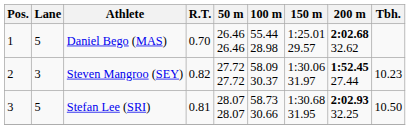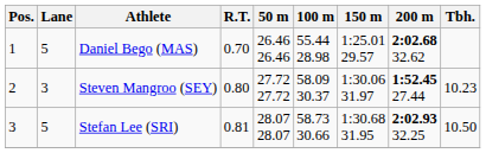Steven Mangroo (SEY) | R.T.: 0.82 -> 0.80
